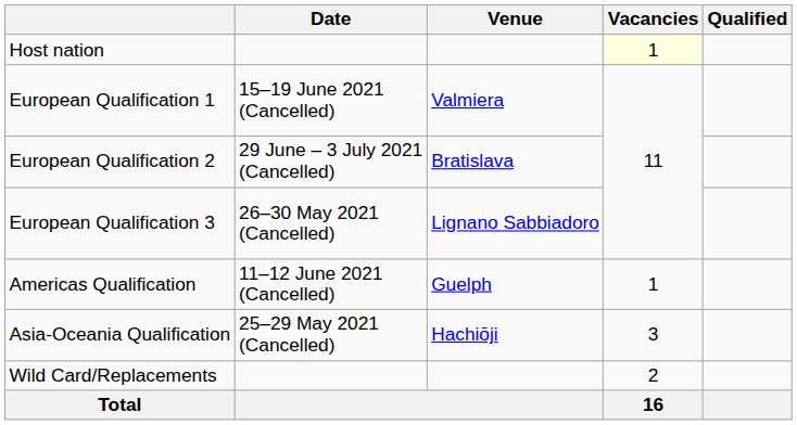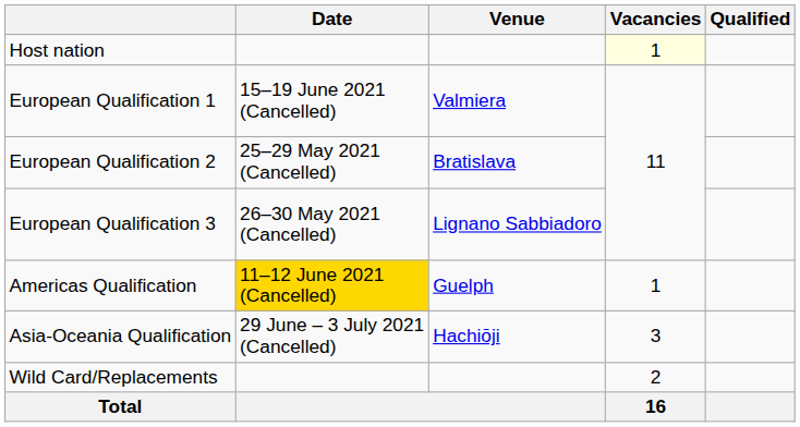European Qualification 2 | Date: 29 June – 3 July 2021 (Cancelled) -> 25–29 May 2021 (Cancelled)
Americas Qualification | Date: no background -> gold background
Asia-Oceania Qualification | Date: 25–29 May 2021 (Cancelled) -> 29 June – 3 July 2021 (Cancelled)
